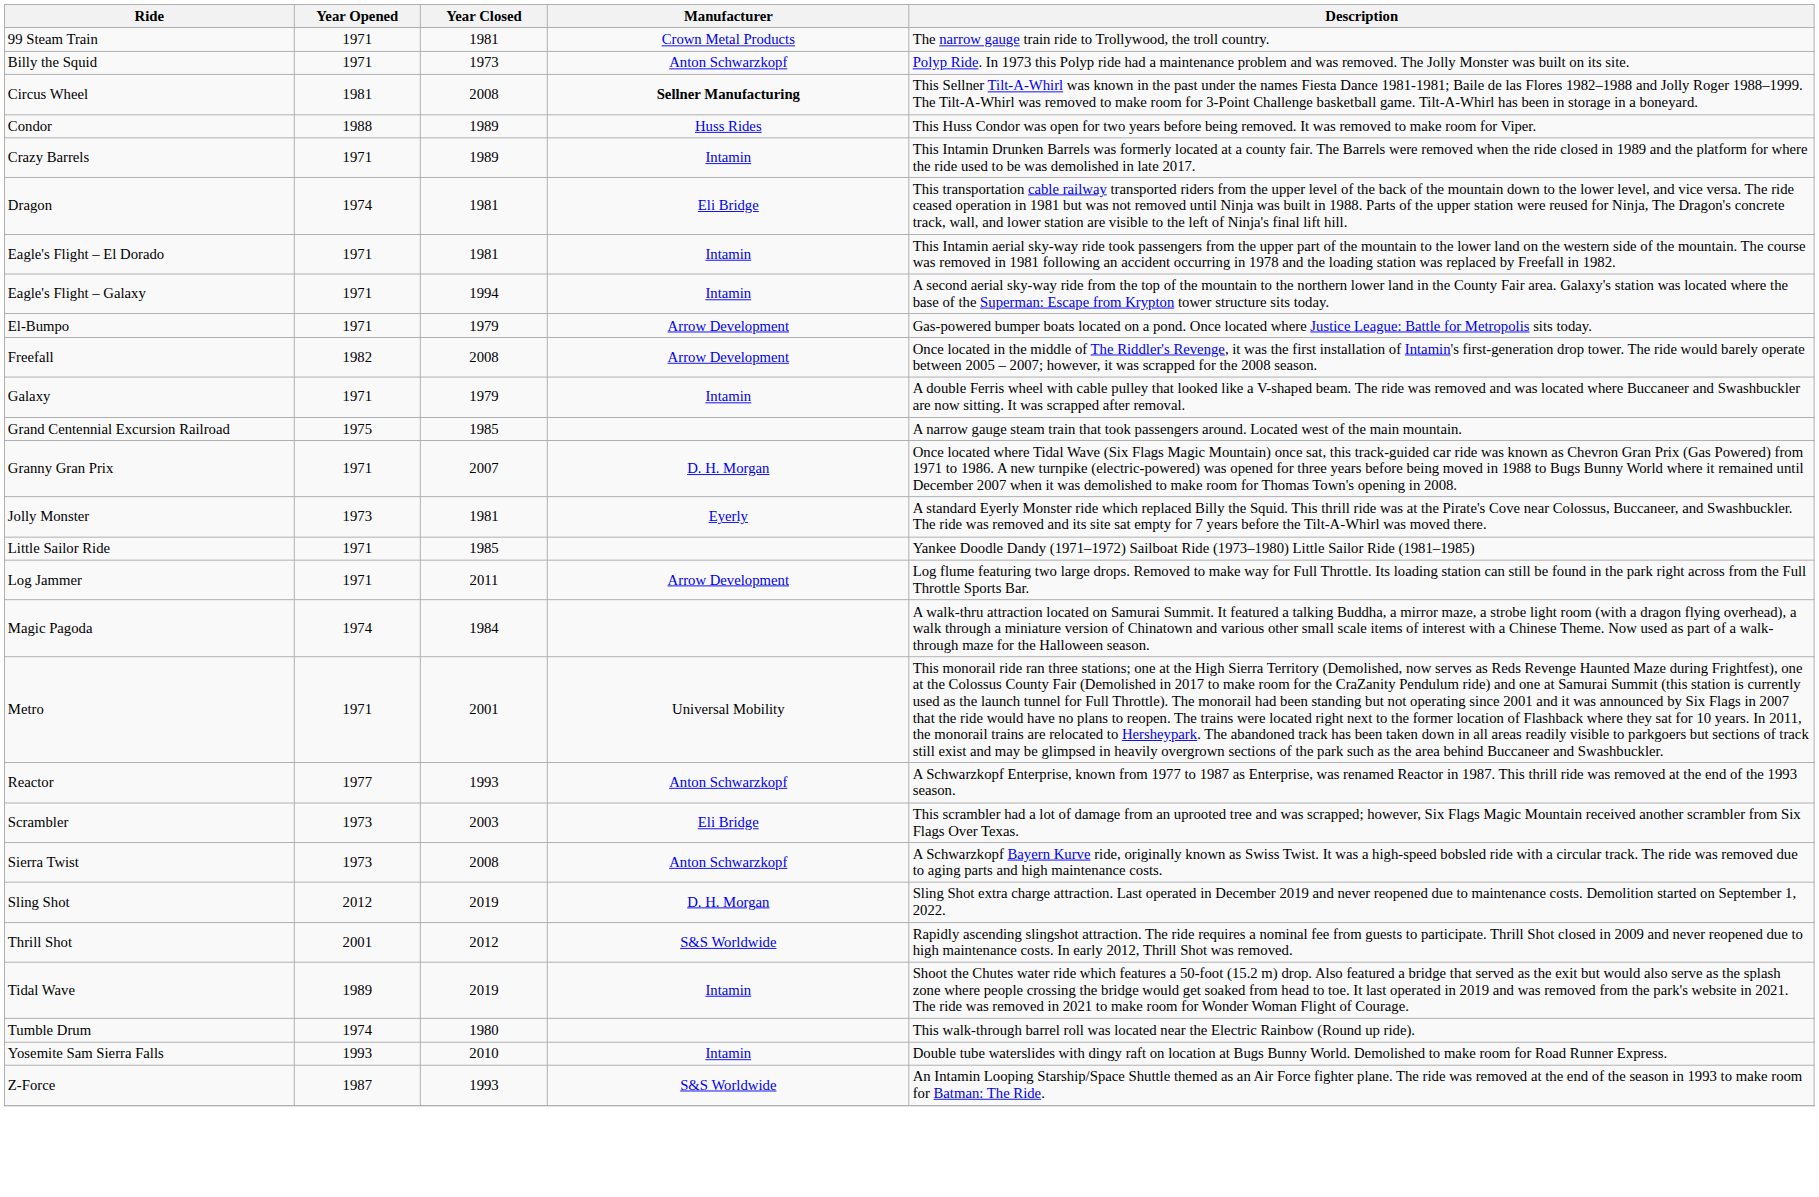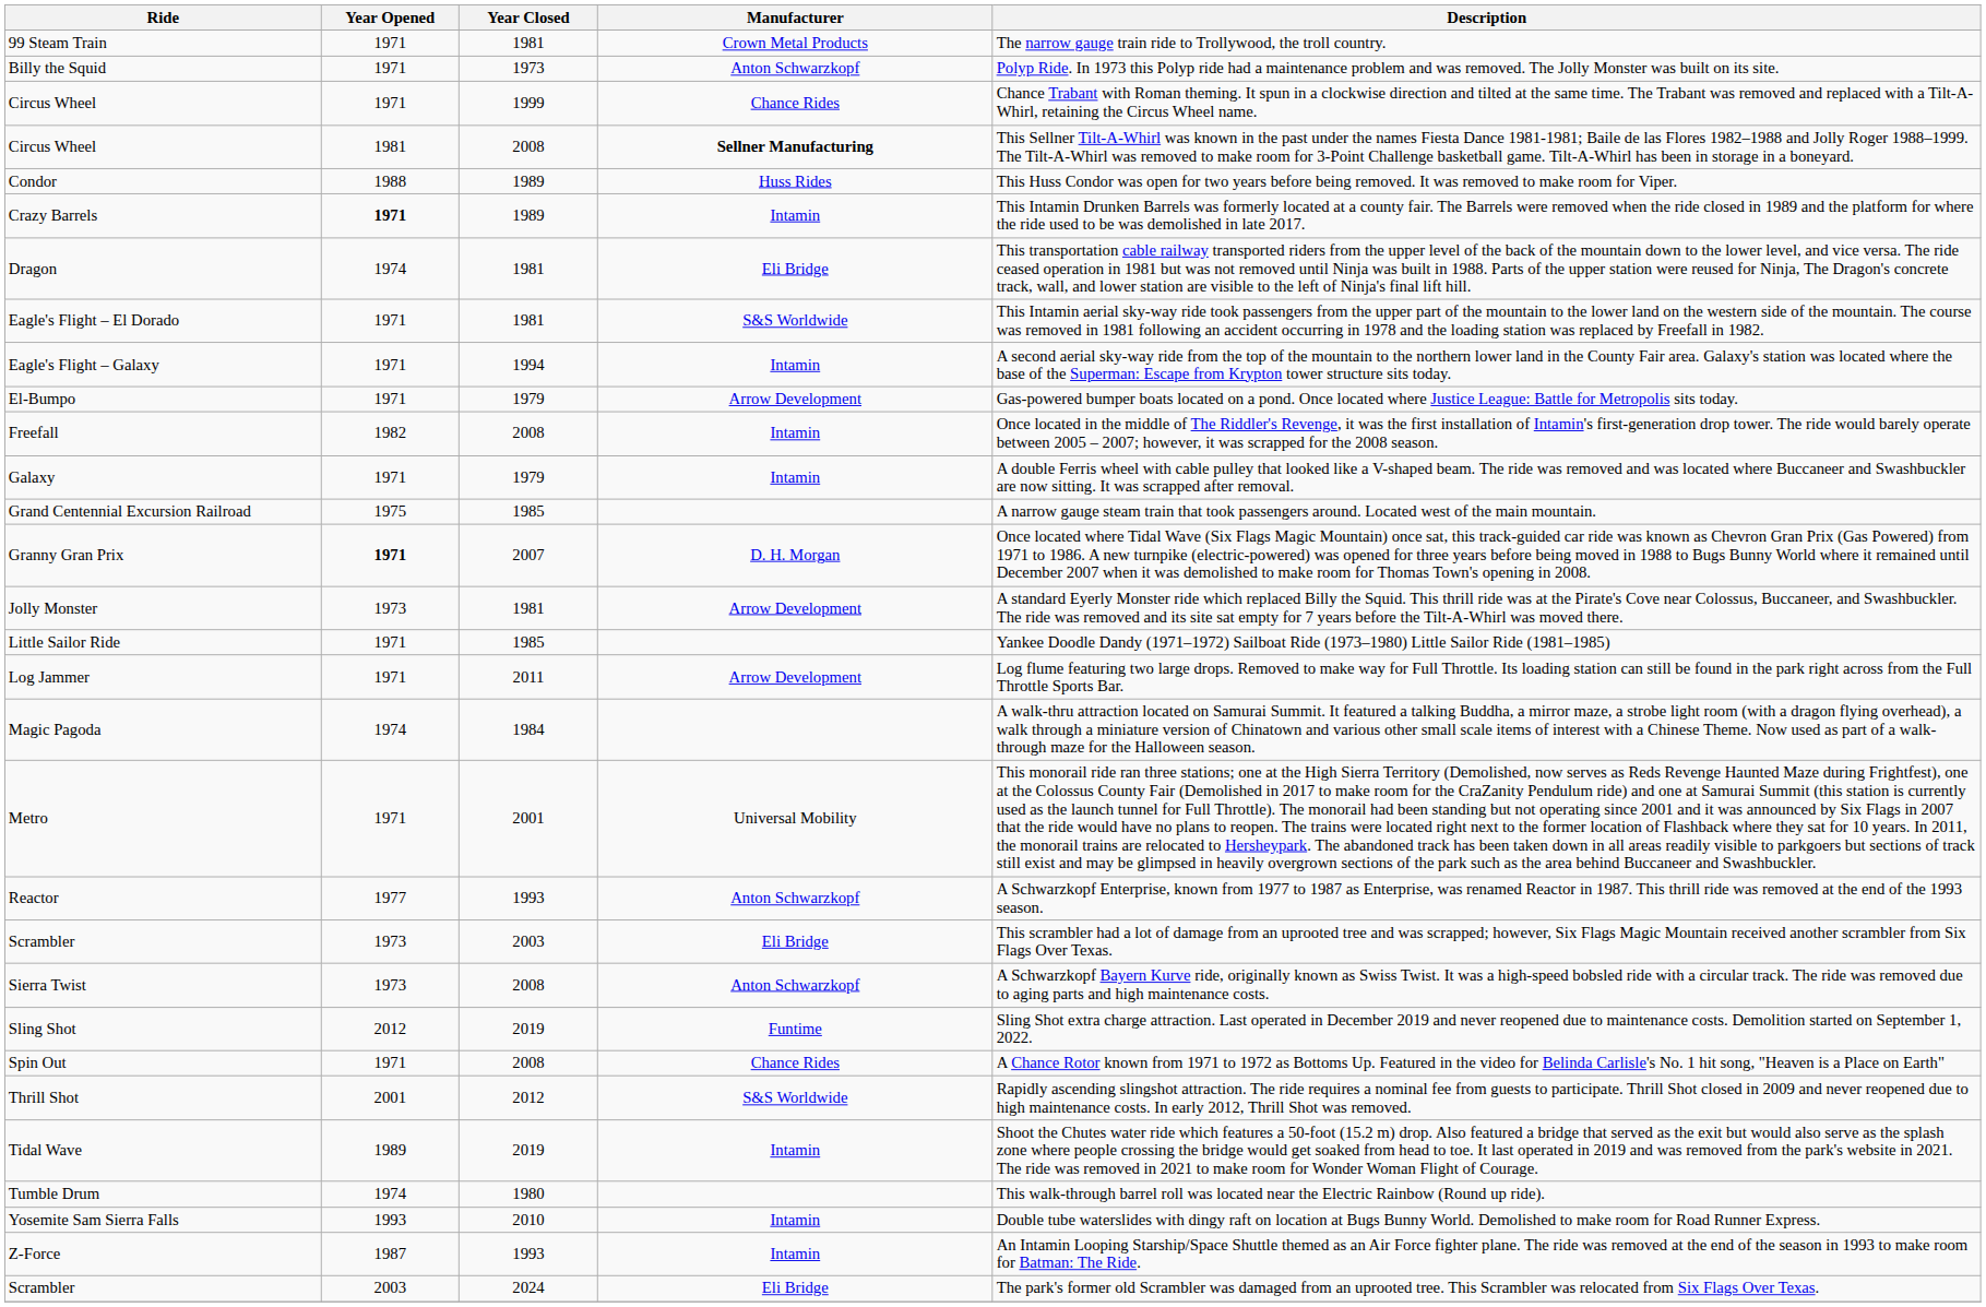+ row: Circus Wheel | 1971 | 1999 | Chance Rides | Chance Trabant with Roman theming. It spun in a clockwise direction and tilted at the same time. The Trabant was removed and replaced with a Tilt-A-Whirl, retaining the Circus Wheel name.
Crazy Barrels | Year Opened: normal -> bold
Eagle's Flight – El Dorado | Manufacturer: Intamin -> S&S Worldwide
Freefall | Manufacturer: Arrow Development -> Intamin
Granny Gran Prix | Year Opened: normal -> bold
Jolly Monster | Manufacturer: Eyerly -> Arrow Development
Sling Shot | Manufacturer: D. H. Morgan -> Funtime
+ row: Spin Out | 1971 | 2008 | Chance Rides | A Chance Rotor known from 1971 to 1972 as Bottoms Up. Featured in the video for Belinda Carlisle's No. 1 hit song, "Heaven is a Place on Earth"
Z-Force | Manufacturer: S&S Worldwide -> Intamin
+ row: Scrambler | 2003 | 2024 | Eli Bridge | The park's former old Scrambler was damaged from an uprooted tree. This Scrambler was relocated from Six Flags Over Texas.
